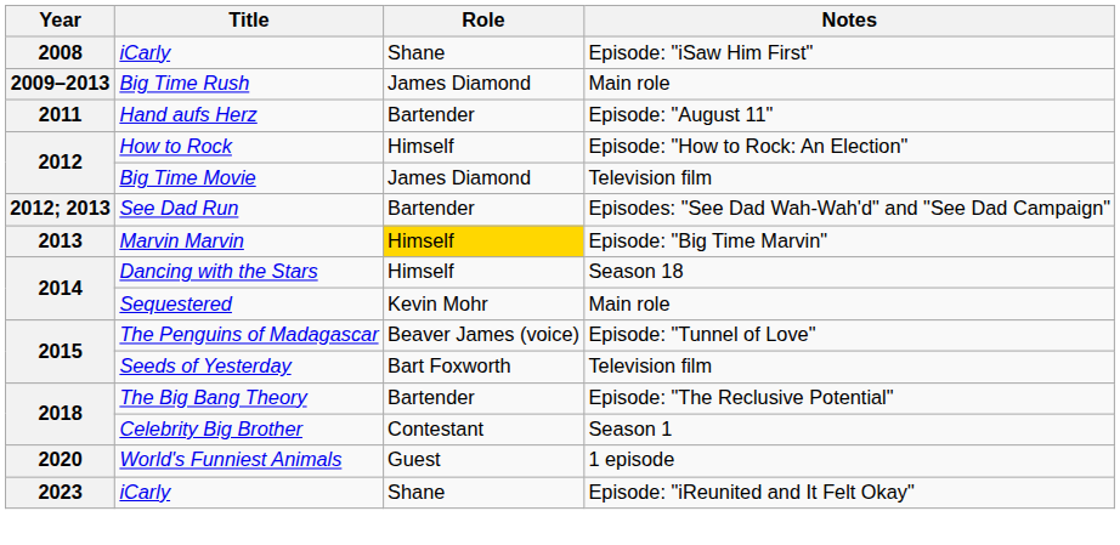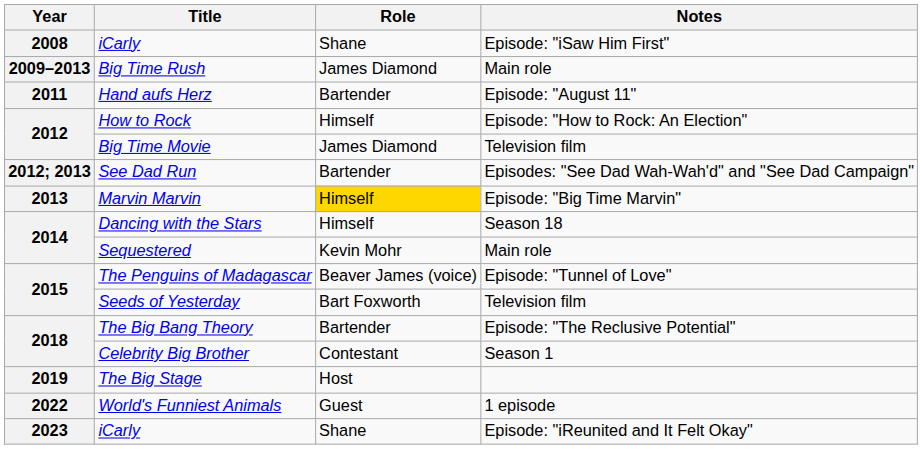+ row: 2019 | The Big Stage | Host
World's Funniest Animals | Year: 2020 -> 2022
